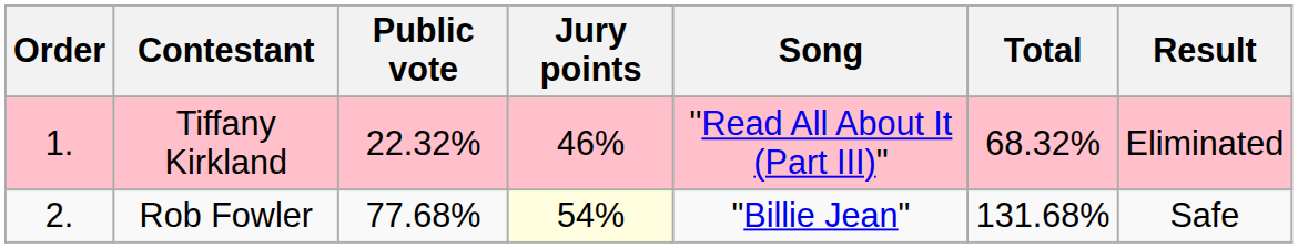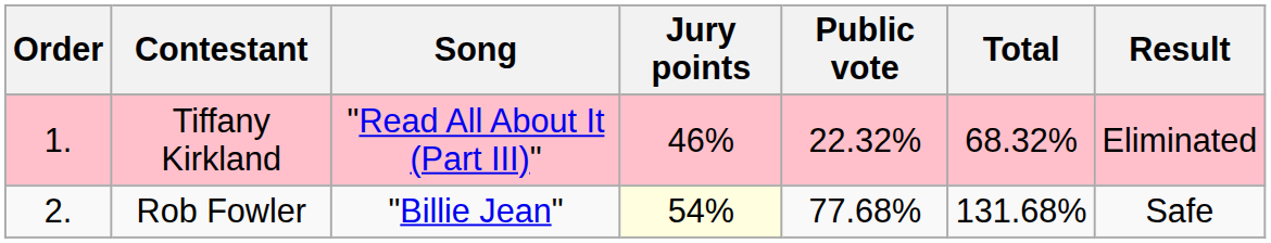columns swapped: Song <-> Public vote
